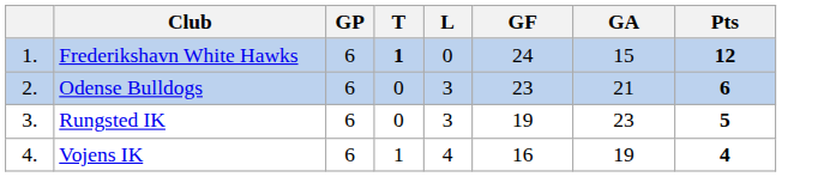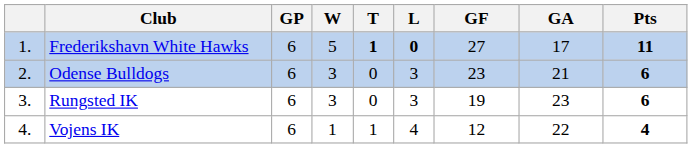+ column: W | 5 | 3 | 3 | 1
Frederikshavn White Hawks | L: normal -> bold
Frederikshavn White Hawks | GF: 24 -> 27
Frederikshavn White Hawks | GA: 15 -> 17
Frederikshavn White Hawks | Pts: 12 -> 11
Rungsted IK | Pts: 5 -> 6
Vojens IK | GF: 16 -> 12
Vojens IK | GA: 19 -> 22
